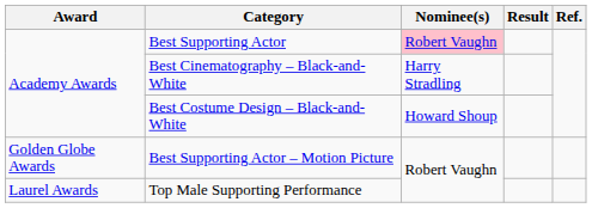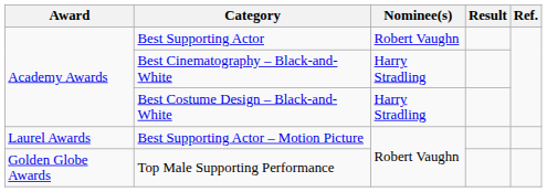Best Supporting Actor | Nominee(s): pink background -> no background
Best Costume Design – Black-and-White | Nominee(s): Howard Shoup -> Harry Stradling
Best Supporting Actor – Motion Picture | Award: Golden Globe Awards -> Laurel Awards
Top Male Supporting Performance | Award: Laurel Awards -> Golden Globe Awards
